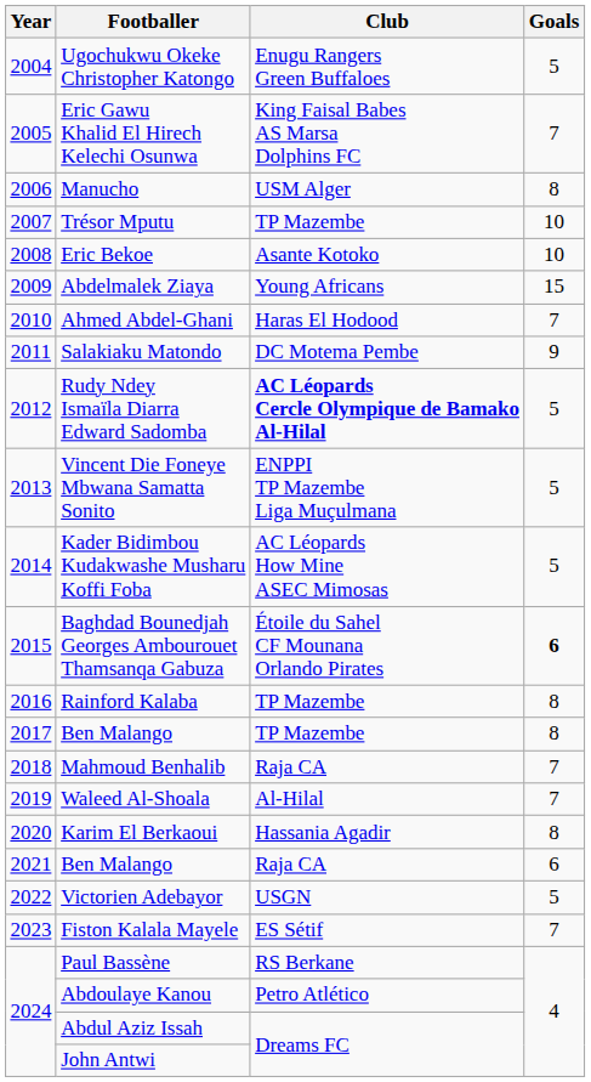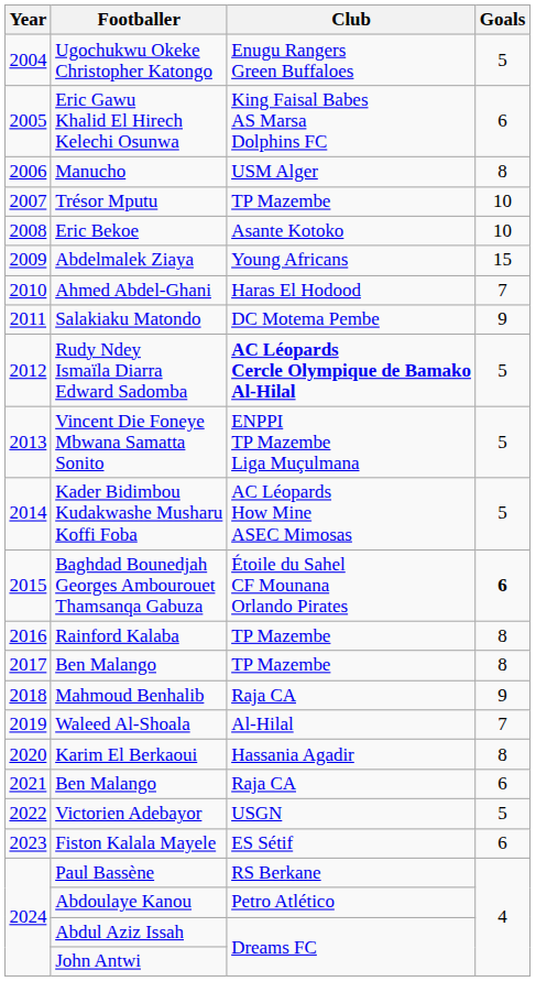Eric Gawu Khalid El Hirech Kelechi Osunwa | Goals: 7 -> 6
Mahmoud Benhalib | Goals: 7 -> 9
Fiston Kalala Mayele | Goals: 7 -> 6
